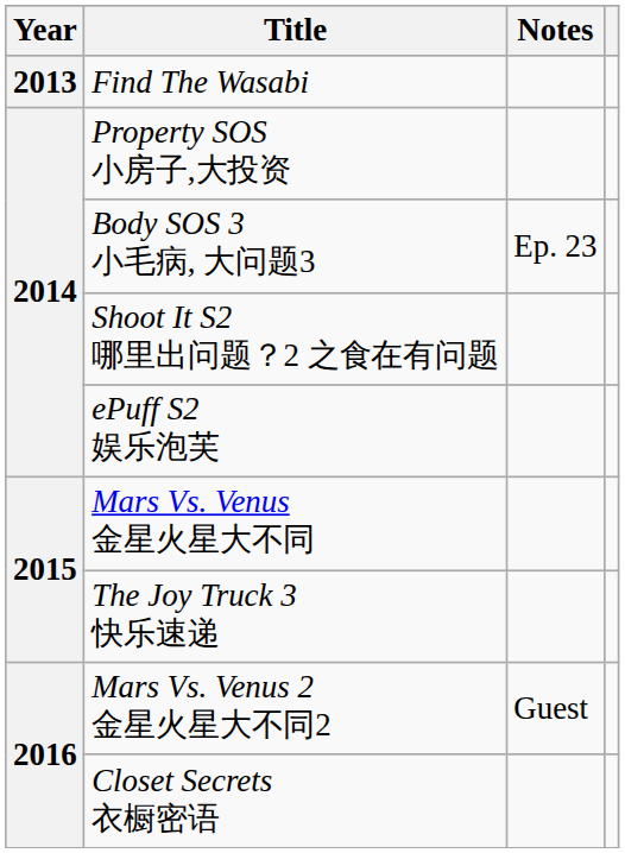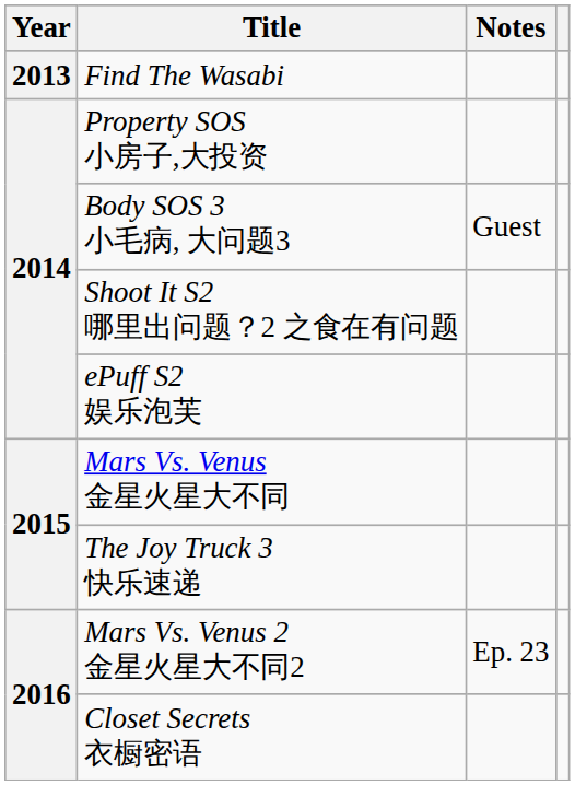Body SOS 3 小毛病, 大问题3 | Notes: Ep. 23 -> Guest
Mars Vs. Venus 2 金星火星大不同2 | Notes: Guest -> Ep. 23
